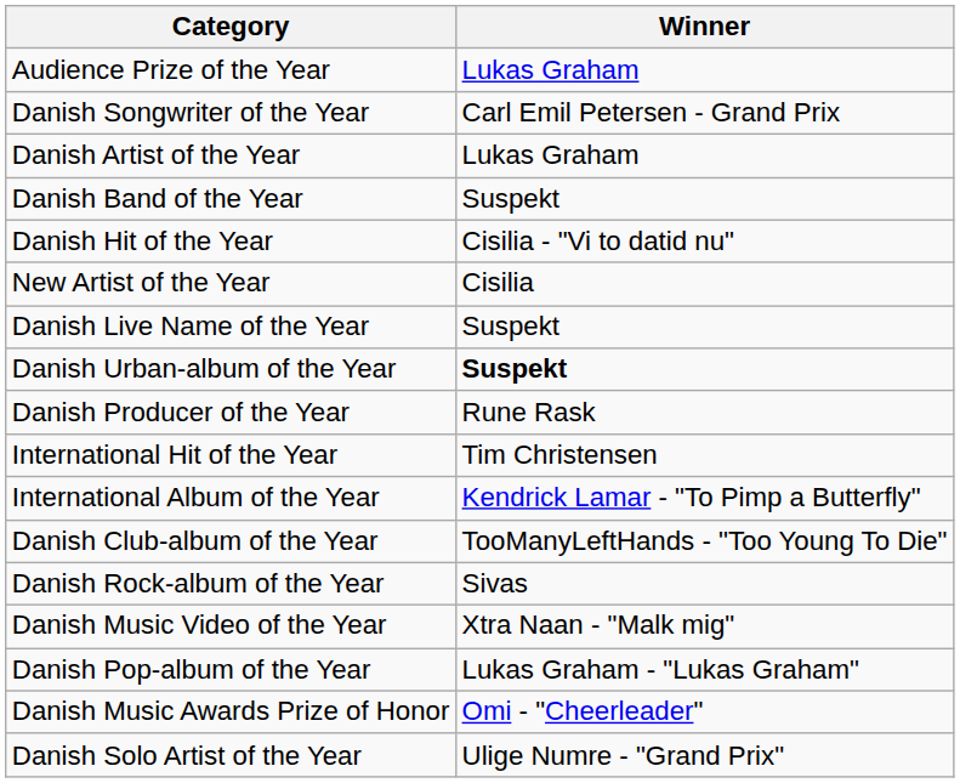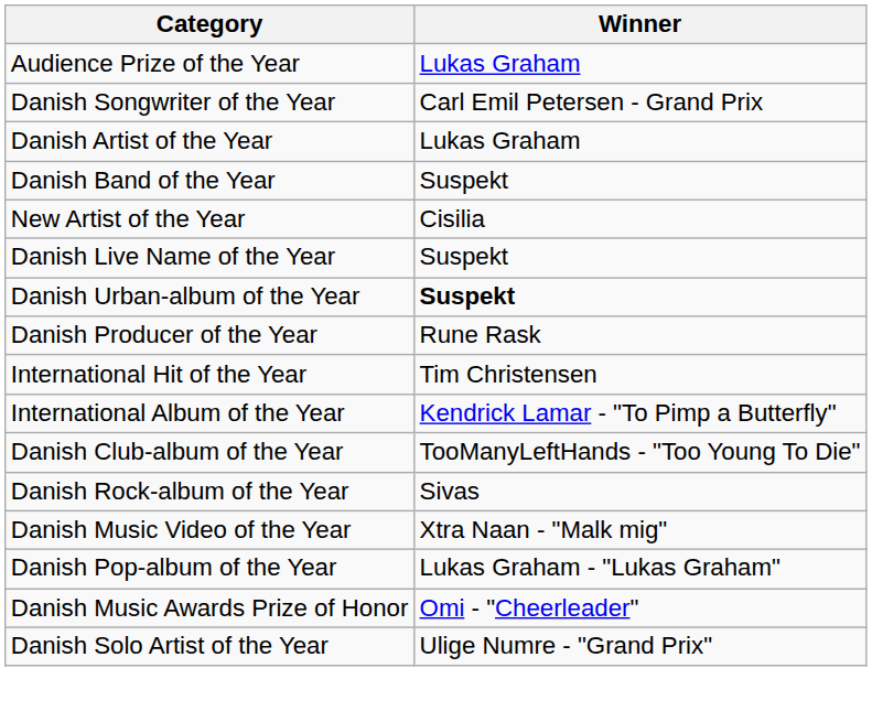- row: Danish Hit of the Year | Cisilia - "Vi to datid nu"
